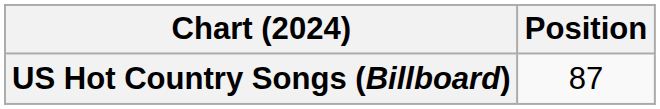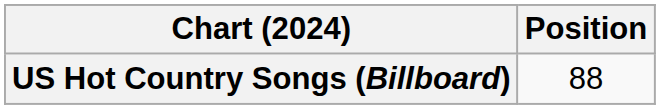US Hot Country Songs (Billboard) | Position: 87 -> 88
